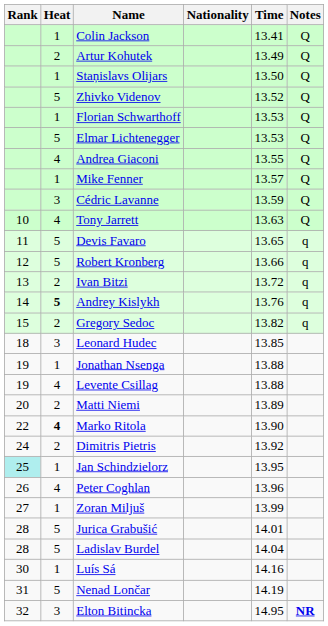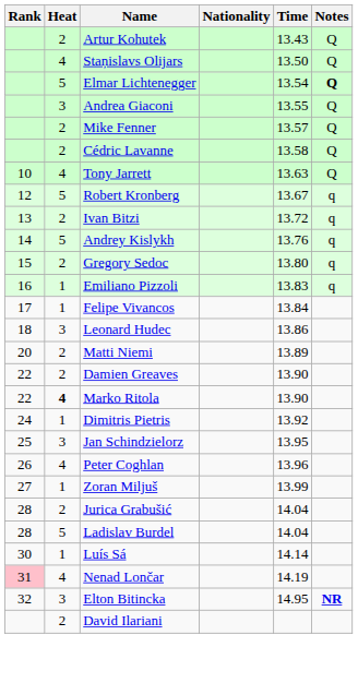- row: 1 | Colin Jackson | 13.41 | Q
Artur Kohutek | Time: 13.49 -> 13.43
Staņislavs Olijars | Heat: 1 -> 4
- row: 5 | Zhivko Videnov | 13.52 | Q
- row: 1 | Florian Schwarthoff | 13.53 | Q
Elmar Lichtenegger | Time: 13.53 -> 13.54
Elmar Lichtenegger | Notes: normal -> bold
Andrea Giaconi | Heat: 4 -> 3
Mike Fenner | Heat: 1 -> 2
Cédric Lavanne | Heat: 3 -> 2
Cédric Lavanne | Time: 13.59 -> 13.58
- row: 11 | 5 | Devis Favaro | 13.65 | q
Robert Kronberg | Time: 13.66 -> 13.67
Andrey Kislykh | Heat: bold -> normal
Gregory Sedoc | Time: 13.82 -> 13.80
+ row: 16 | 1 | Emiliano Pizzoli | 13.83 | q
+ row: 17 | 1 | Felipe Vivancos | 13.84
Leonard Hudec | Time: 13.85 -> 13.86
- row: 19 | 1 | Jonathan Nsenga | 13.88
- row: 19 | 4 | Levente Csillag | 13.88
+ row: 22 | 2 | Damien Greaves | 13.90
Dimitris Pietris | Heat: 2 -> 1
Jan Schindzielorz | Rank: paleturquoise background -> no background
Jan Schindzielorz | Heat: 1 -> 3
Jurica Grabušić | Heat: 5 -> 2
Jurica Grabušić | Time: 14.01 -> 14.04
Luís Sá | Time: 14.16 -> 14.14
Nenad Lončar | Rank: no background -> pink background
Nenad Lončar | Heat: 5 -> 4
+ row: 2 | David Ilariani
